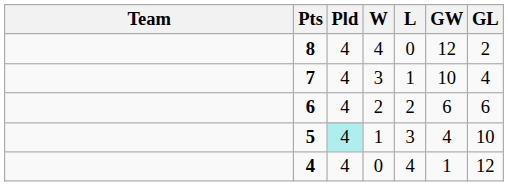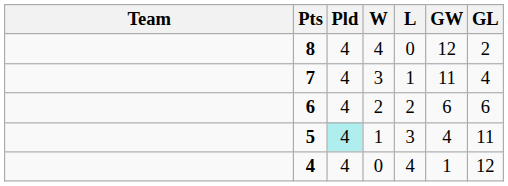7 | GW: 10 -> 11
5 | GL: 10 -> 11
